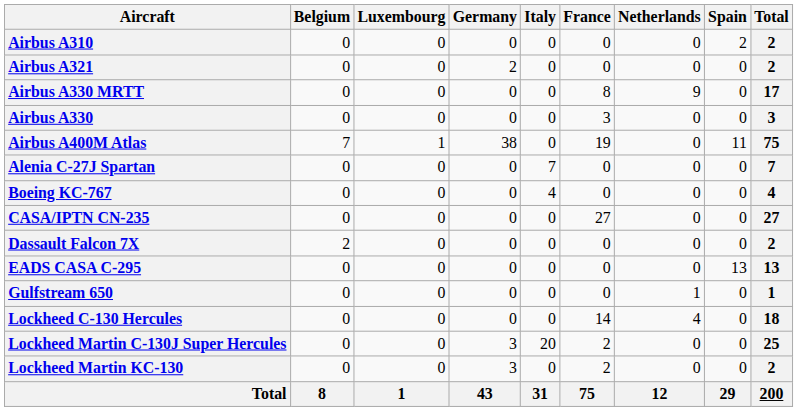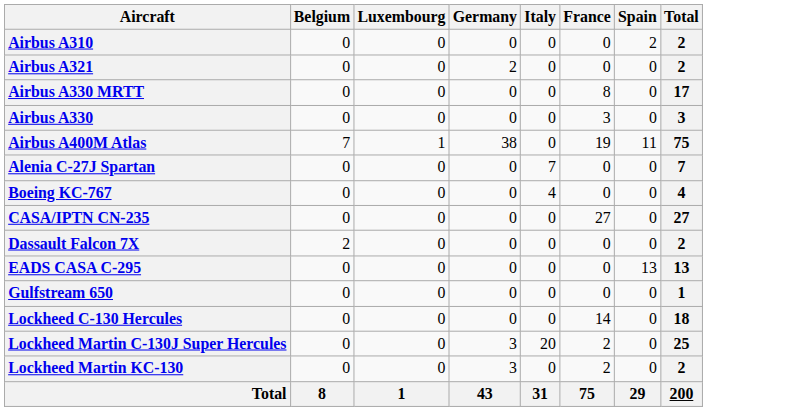- column: Netherlands | 0 | 0 | 9 | 0 | 0 | 0 | 0 | 0 | 0 | 0 | 1 | 4 | 0 | 0 | 12
